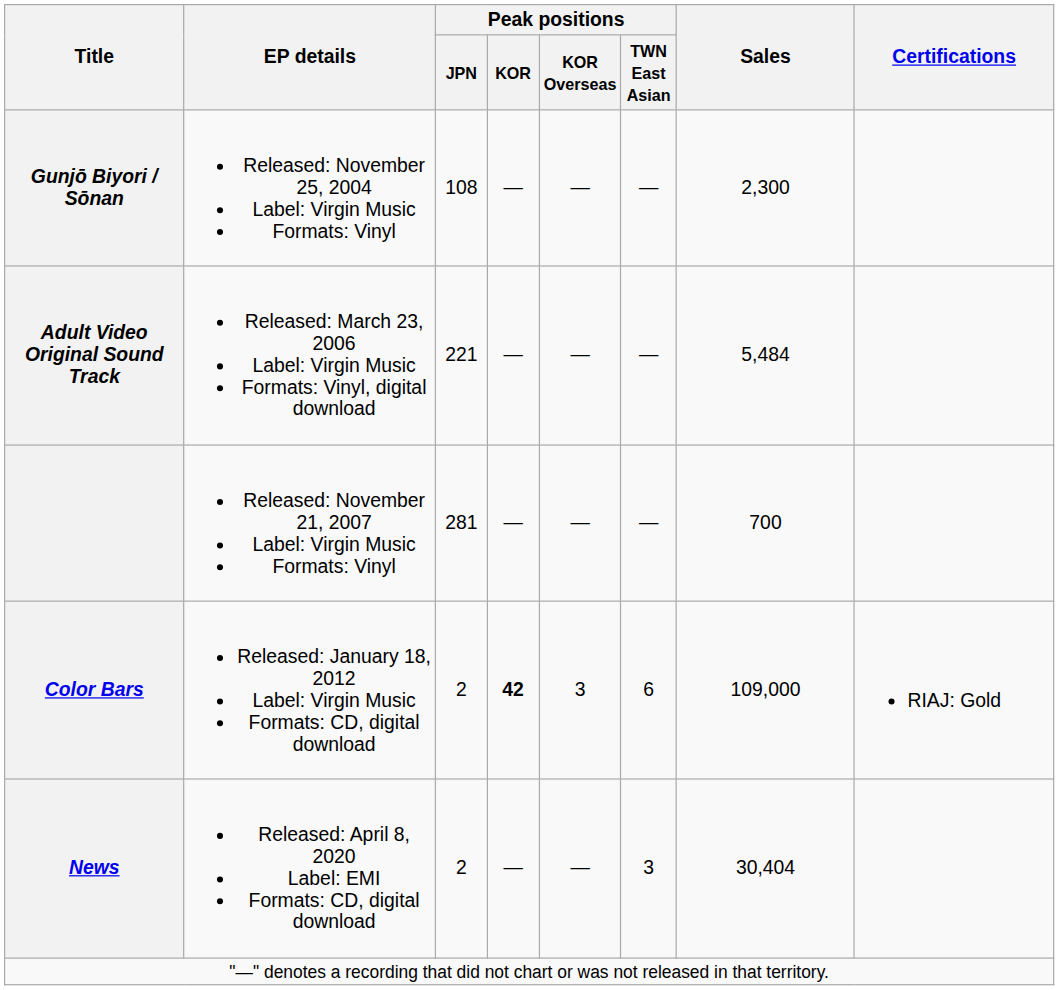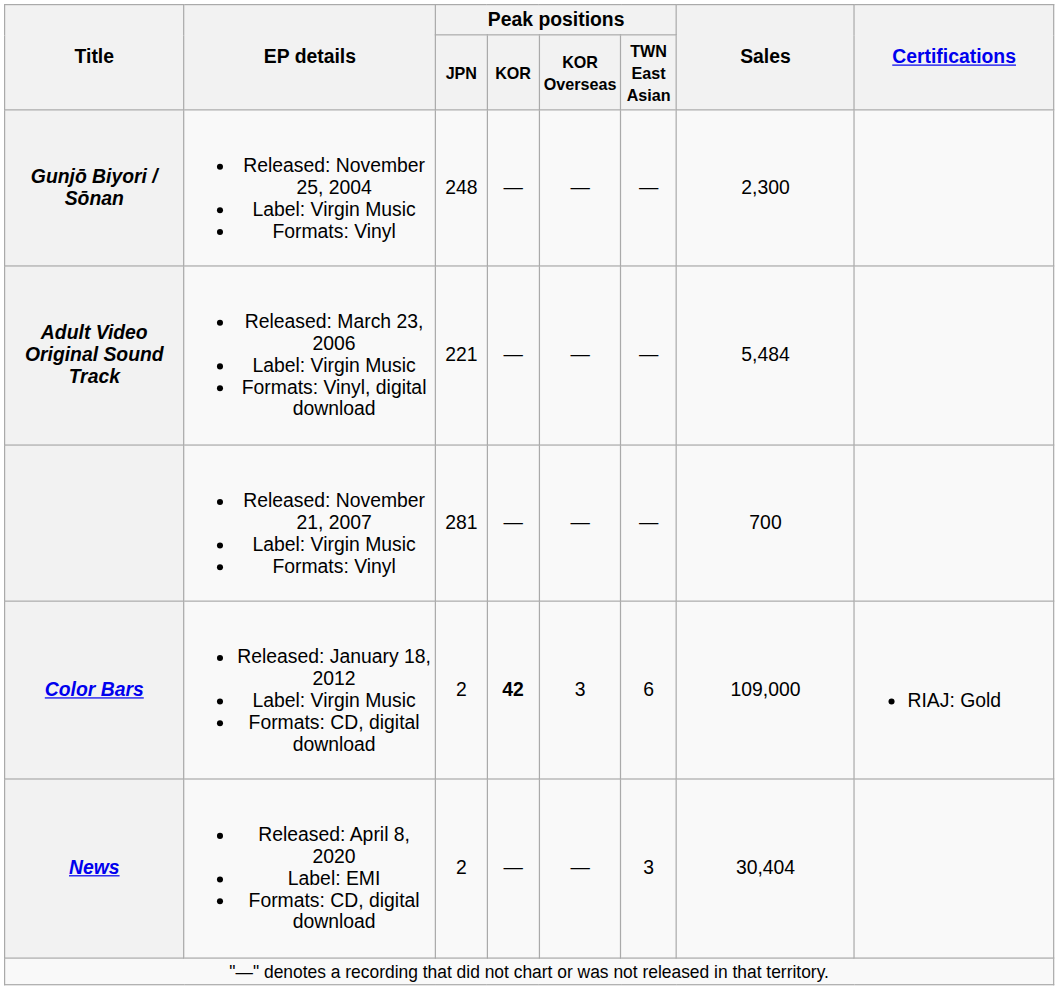Gunjō Biyori / Sōnan | Peak positions / JPN: 108 -> 248
